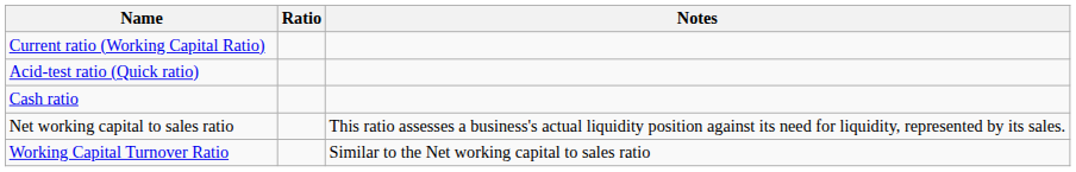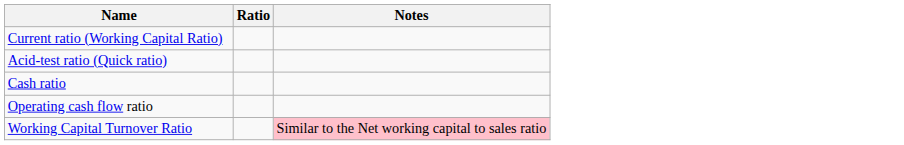+ row: Operating cash flow ratio
- row: Net working capital to sales ratio | This ratio assesses a business's actual liquidity position against its need for liquidity, represented by its sales.
Working Capital Turnover Ratio | Notes: no background -> pink background
